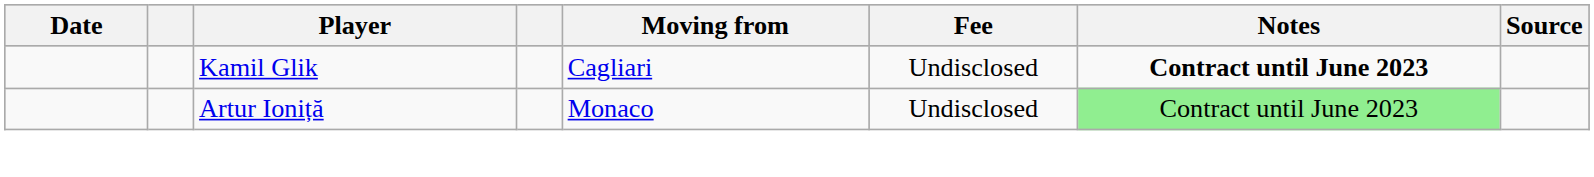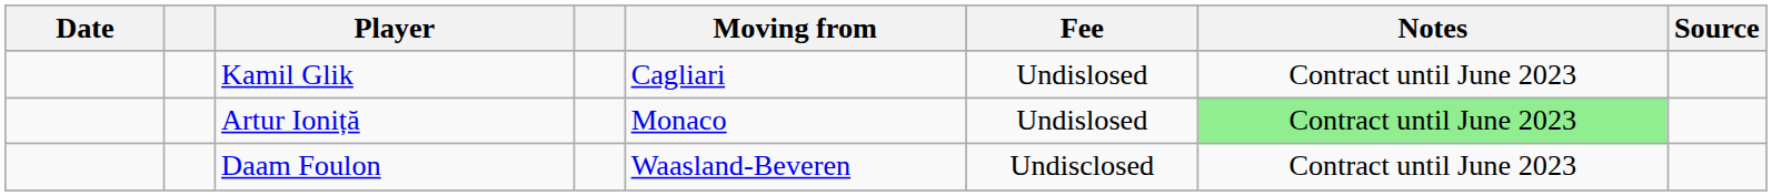Kamil Glik | Fee: Undisclosed -> Undislosed
Kamil Glik | Notes: bold -> normal
Artur Ioniță | Fee: Undisclosed -> Undislosed
+ row: Daam Foulon | Waasland-Beveren | Undisclosed | Contract until June 2023
